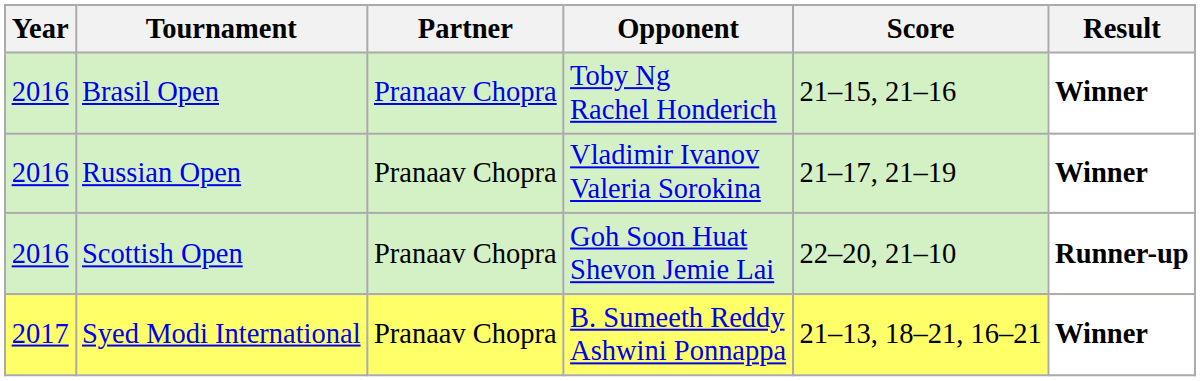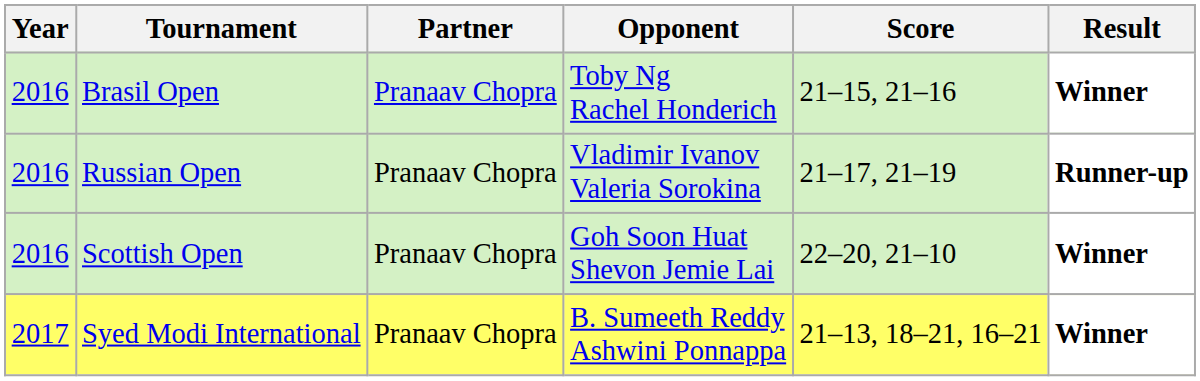Russian Open | Result: Winner -> Runner-up
Scottish Open | Result: Runner-up -> Winner
